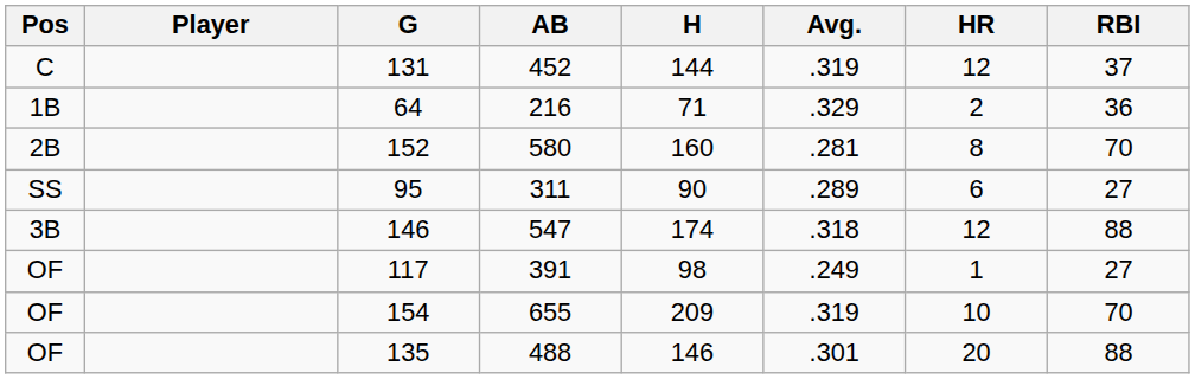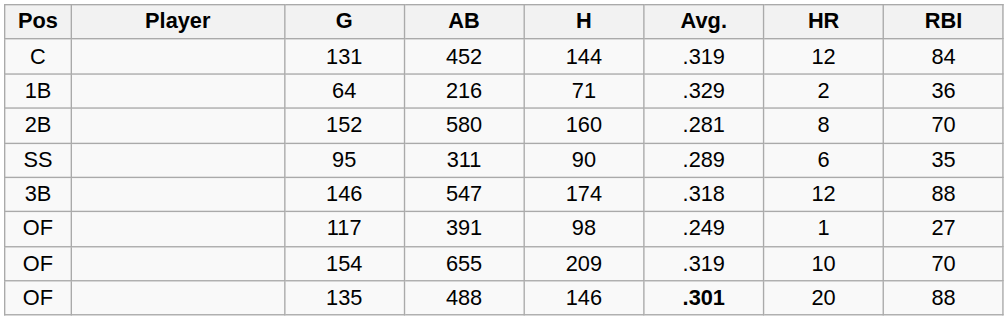131 | RBI: 37 -> 84
95 | RBI: 27 -> 35
135 | Avg.: normal -> bold
